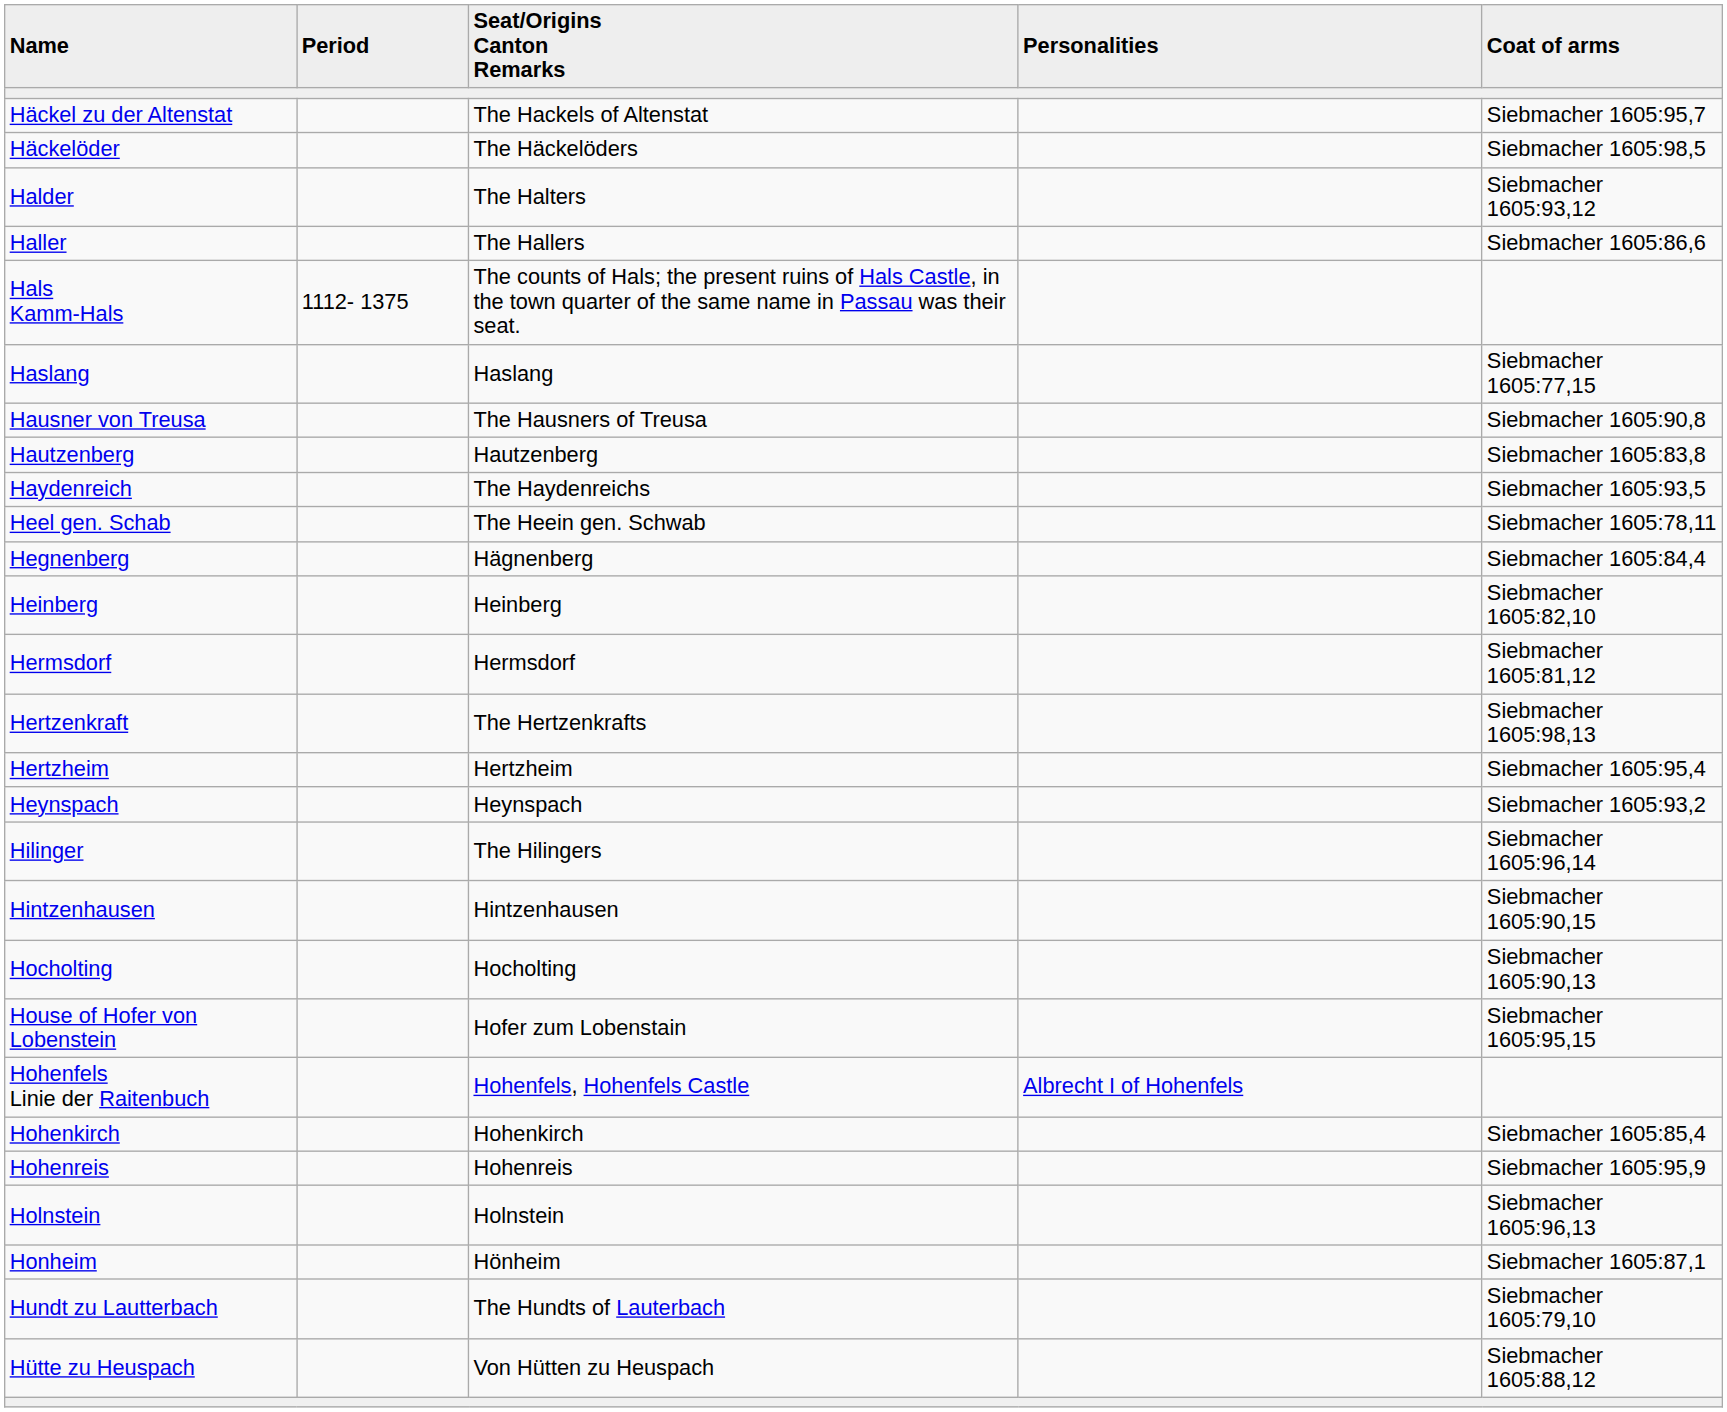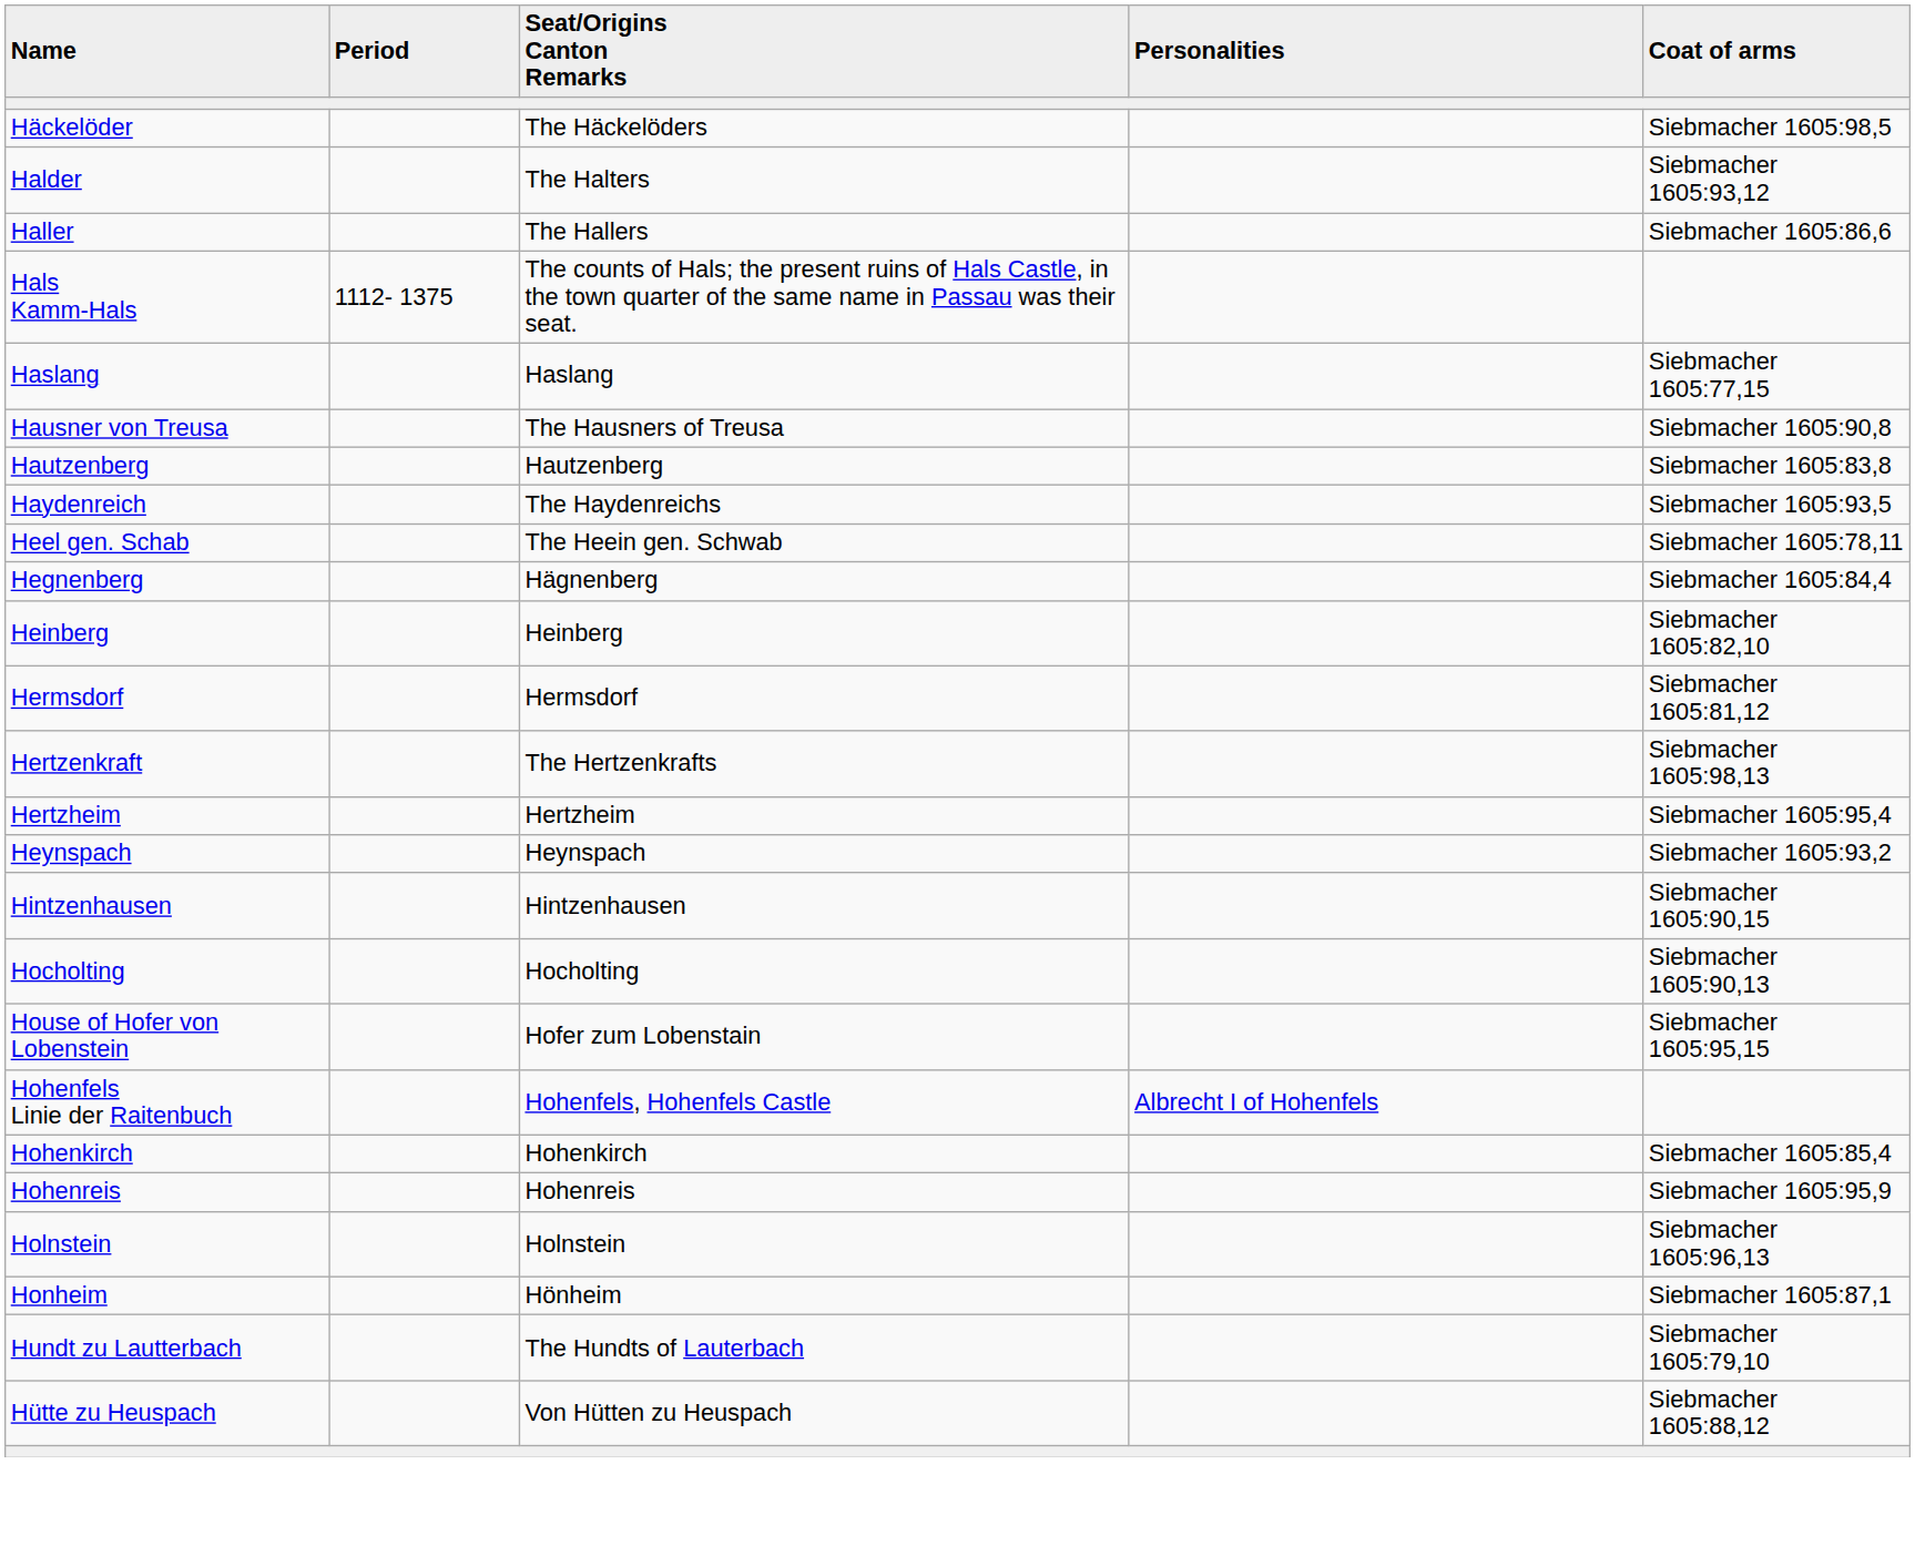- row: Häckel zu der Altenstat | The Hackels of Altenstat | Siebmacher 1605:95,7
- row: Hilinger | The Hilingers | Siebmacher 1605:96,14
